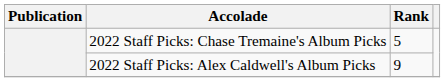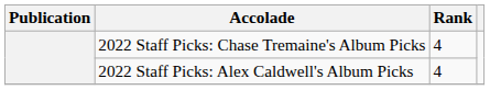2022 Staff Picks: Chase Tremaine's Album Picks | Rank: 5 -> 4
2022 Staff Picks: Alex Caldwell's Album Picks | Rank: 9 -> 4
